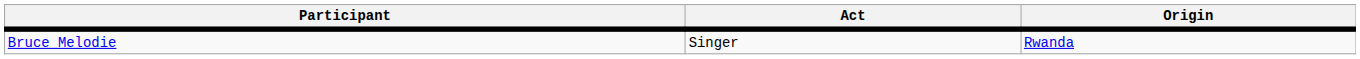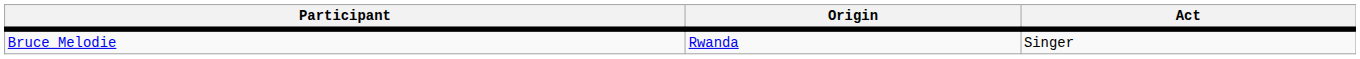columns swapped: Origin <-> Act
